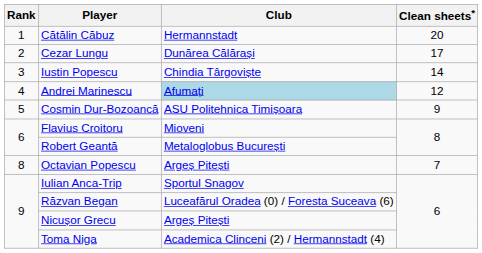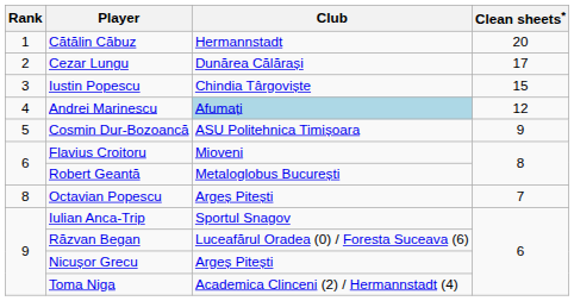Iustin Popescu | Clean sheets*: 14 -> 15
